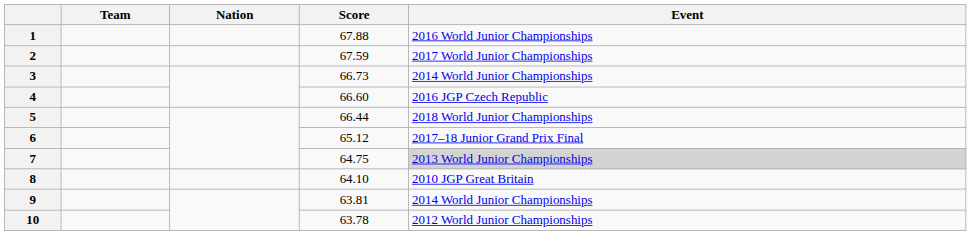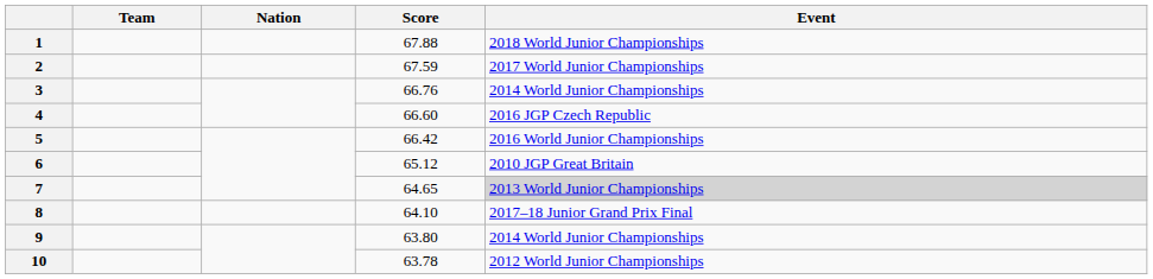1 | Event: 2016 World Junior Championships -> 2018 World Junior Championships
3 | Score: 66.73 -> 66.76
5 | Score: 66.44 -> 66.42
5 | Event: 2018 World Junior Championships -> 2016 World Junior Championships
6 | Event: 2017–18 Junior Grand Prix Final -> 2010 JGP Great Britain
7 | Score: 64.75 -> 64.65
8 | Event: 2010 JGP Great Britain -> 2017–18 Junior Grand Prix Final
9 | Score: 63.81 -> 63.80
